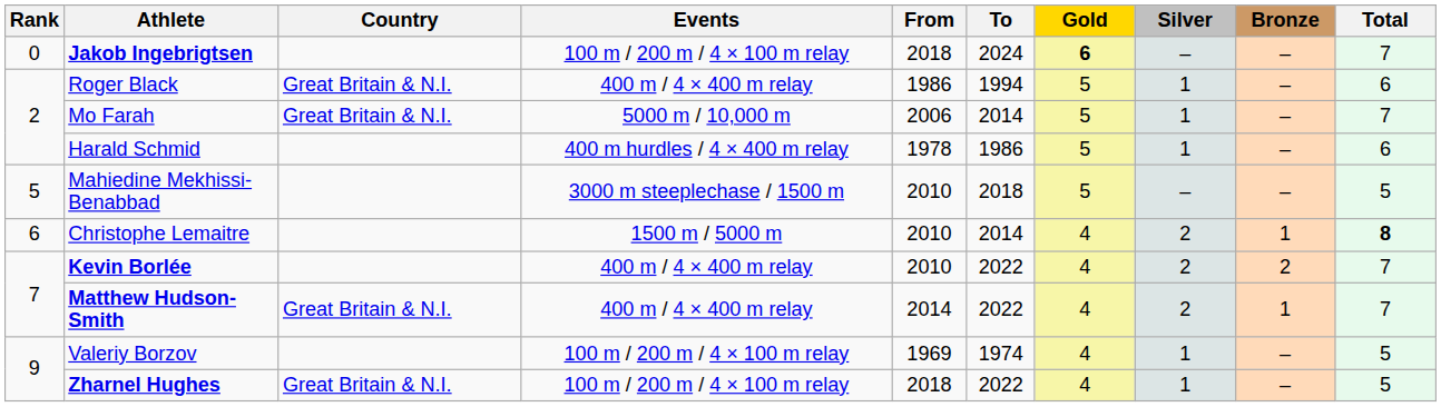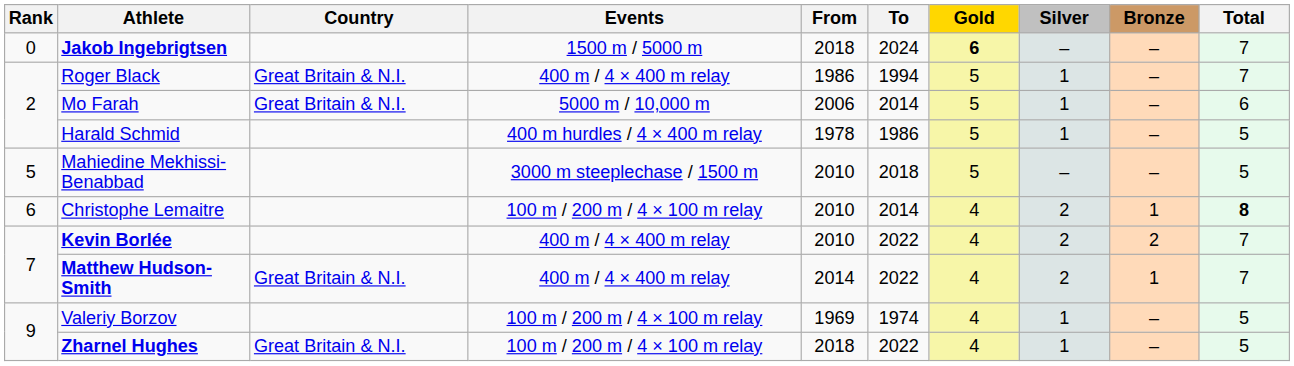Jakob Ingebrigtsen | Events: 100 m / 200 m / 4 × 100 m relay -> 1500 m / 5000 m
Roger Black | Total: 6 -> 7
Mo Farah | Total: 7 -> 6
Harald Schmid | Total: 6 -> 5
Christophe Lemaitre | Events: 1500 m / 5000 m -> 100 m / 200 m / 4 × 100 m relay
